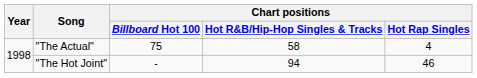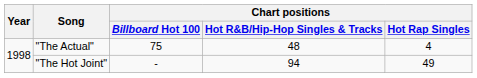"The Actual" | Chart positions / Hot R&B/Hip-Hop Singles & Tracks: 58 -> 48
"The Hot Joint" | Chart positions / Hot Rap Singles: 46 -> 49
